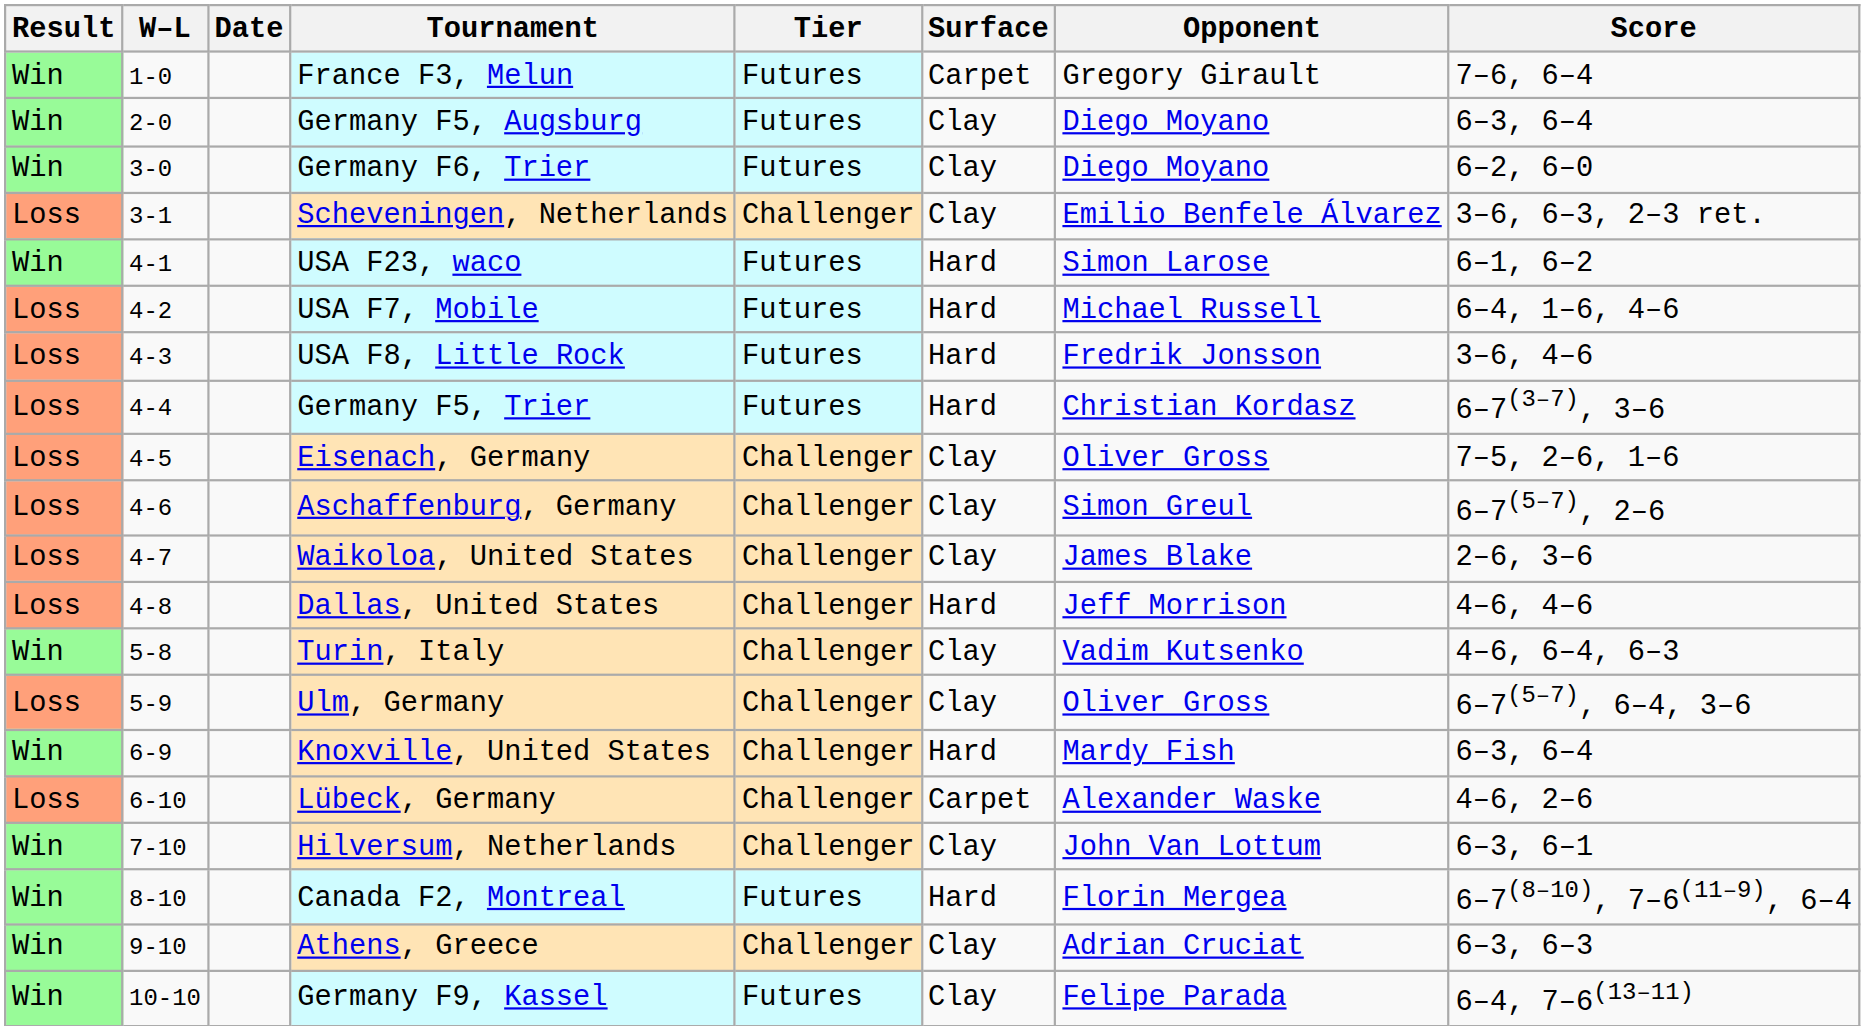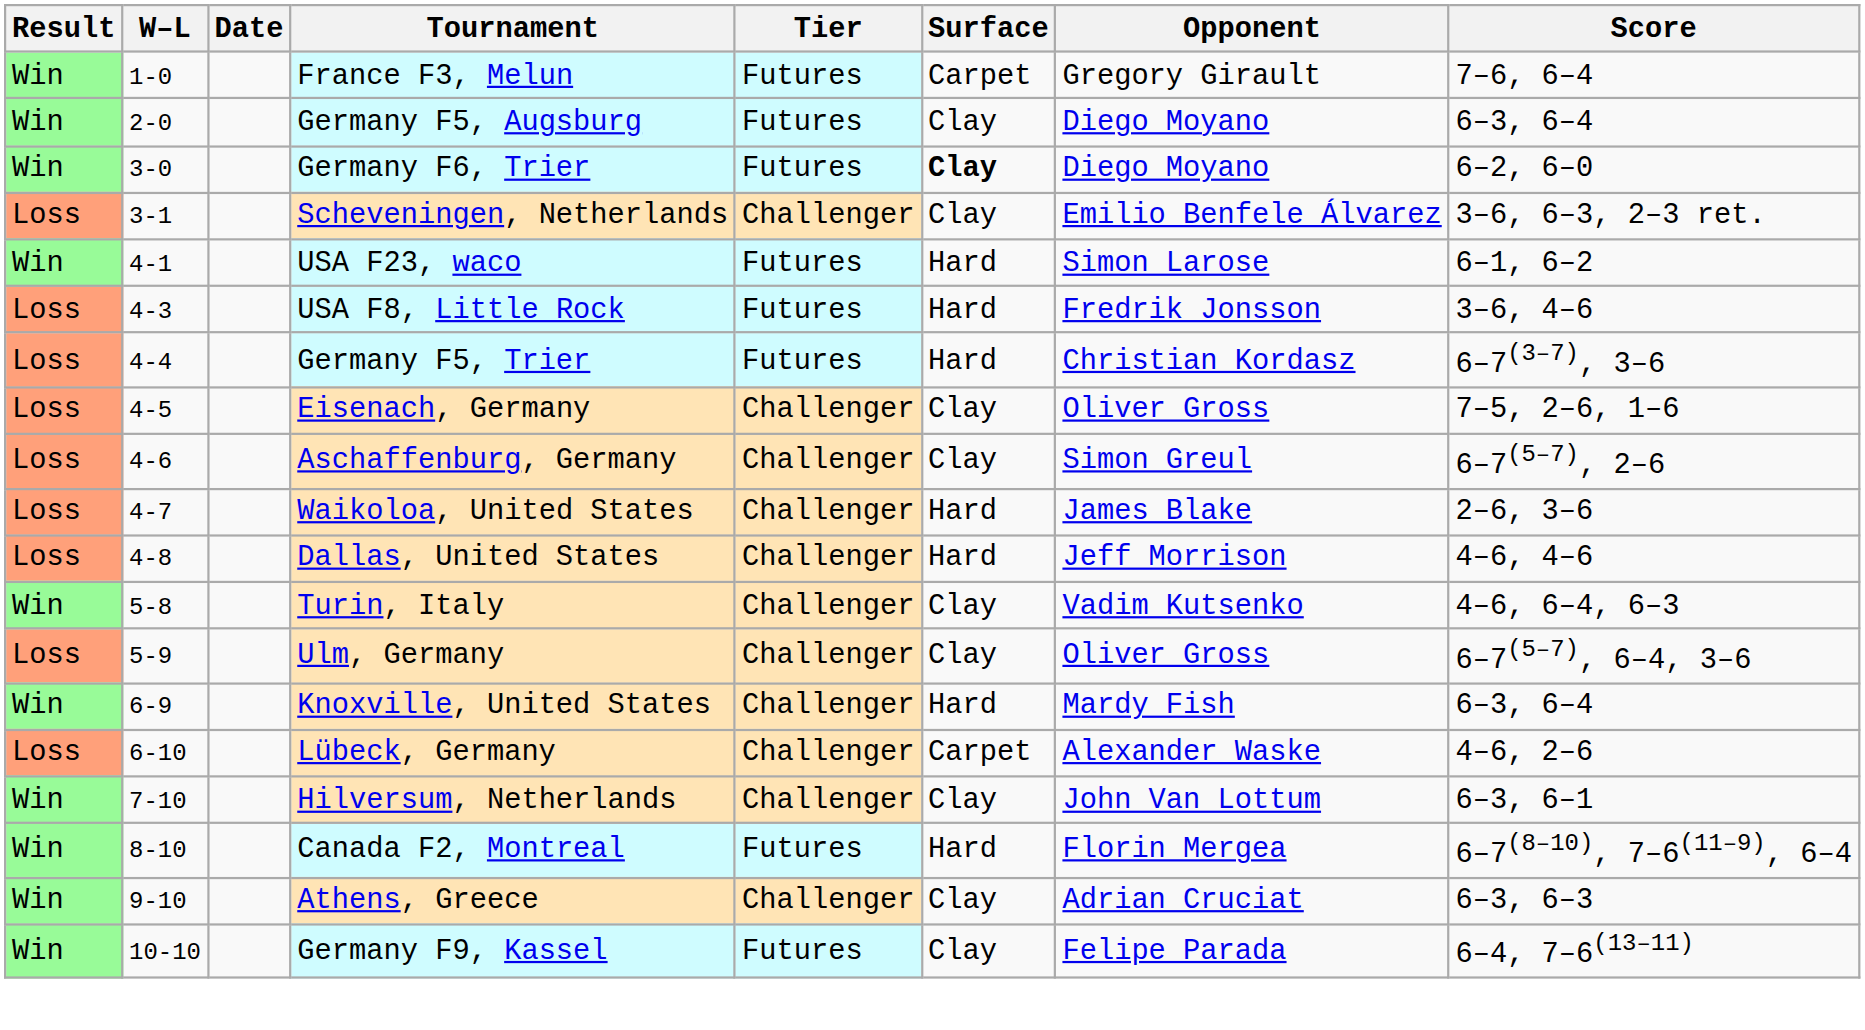Germany F6, Trier | Surface: normal -> bold
- row: Loss | 4-2 | USA F7, Mobile | Futures | Hard | Michael Russell | 6–4, 1–6, 4–6
Waikoloa, United States | Surface: Clay -> Hard
